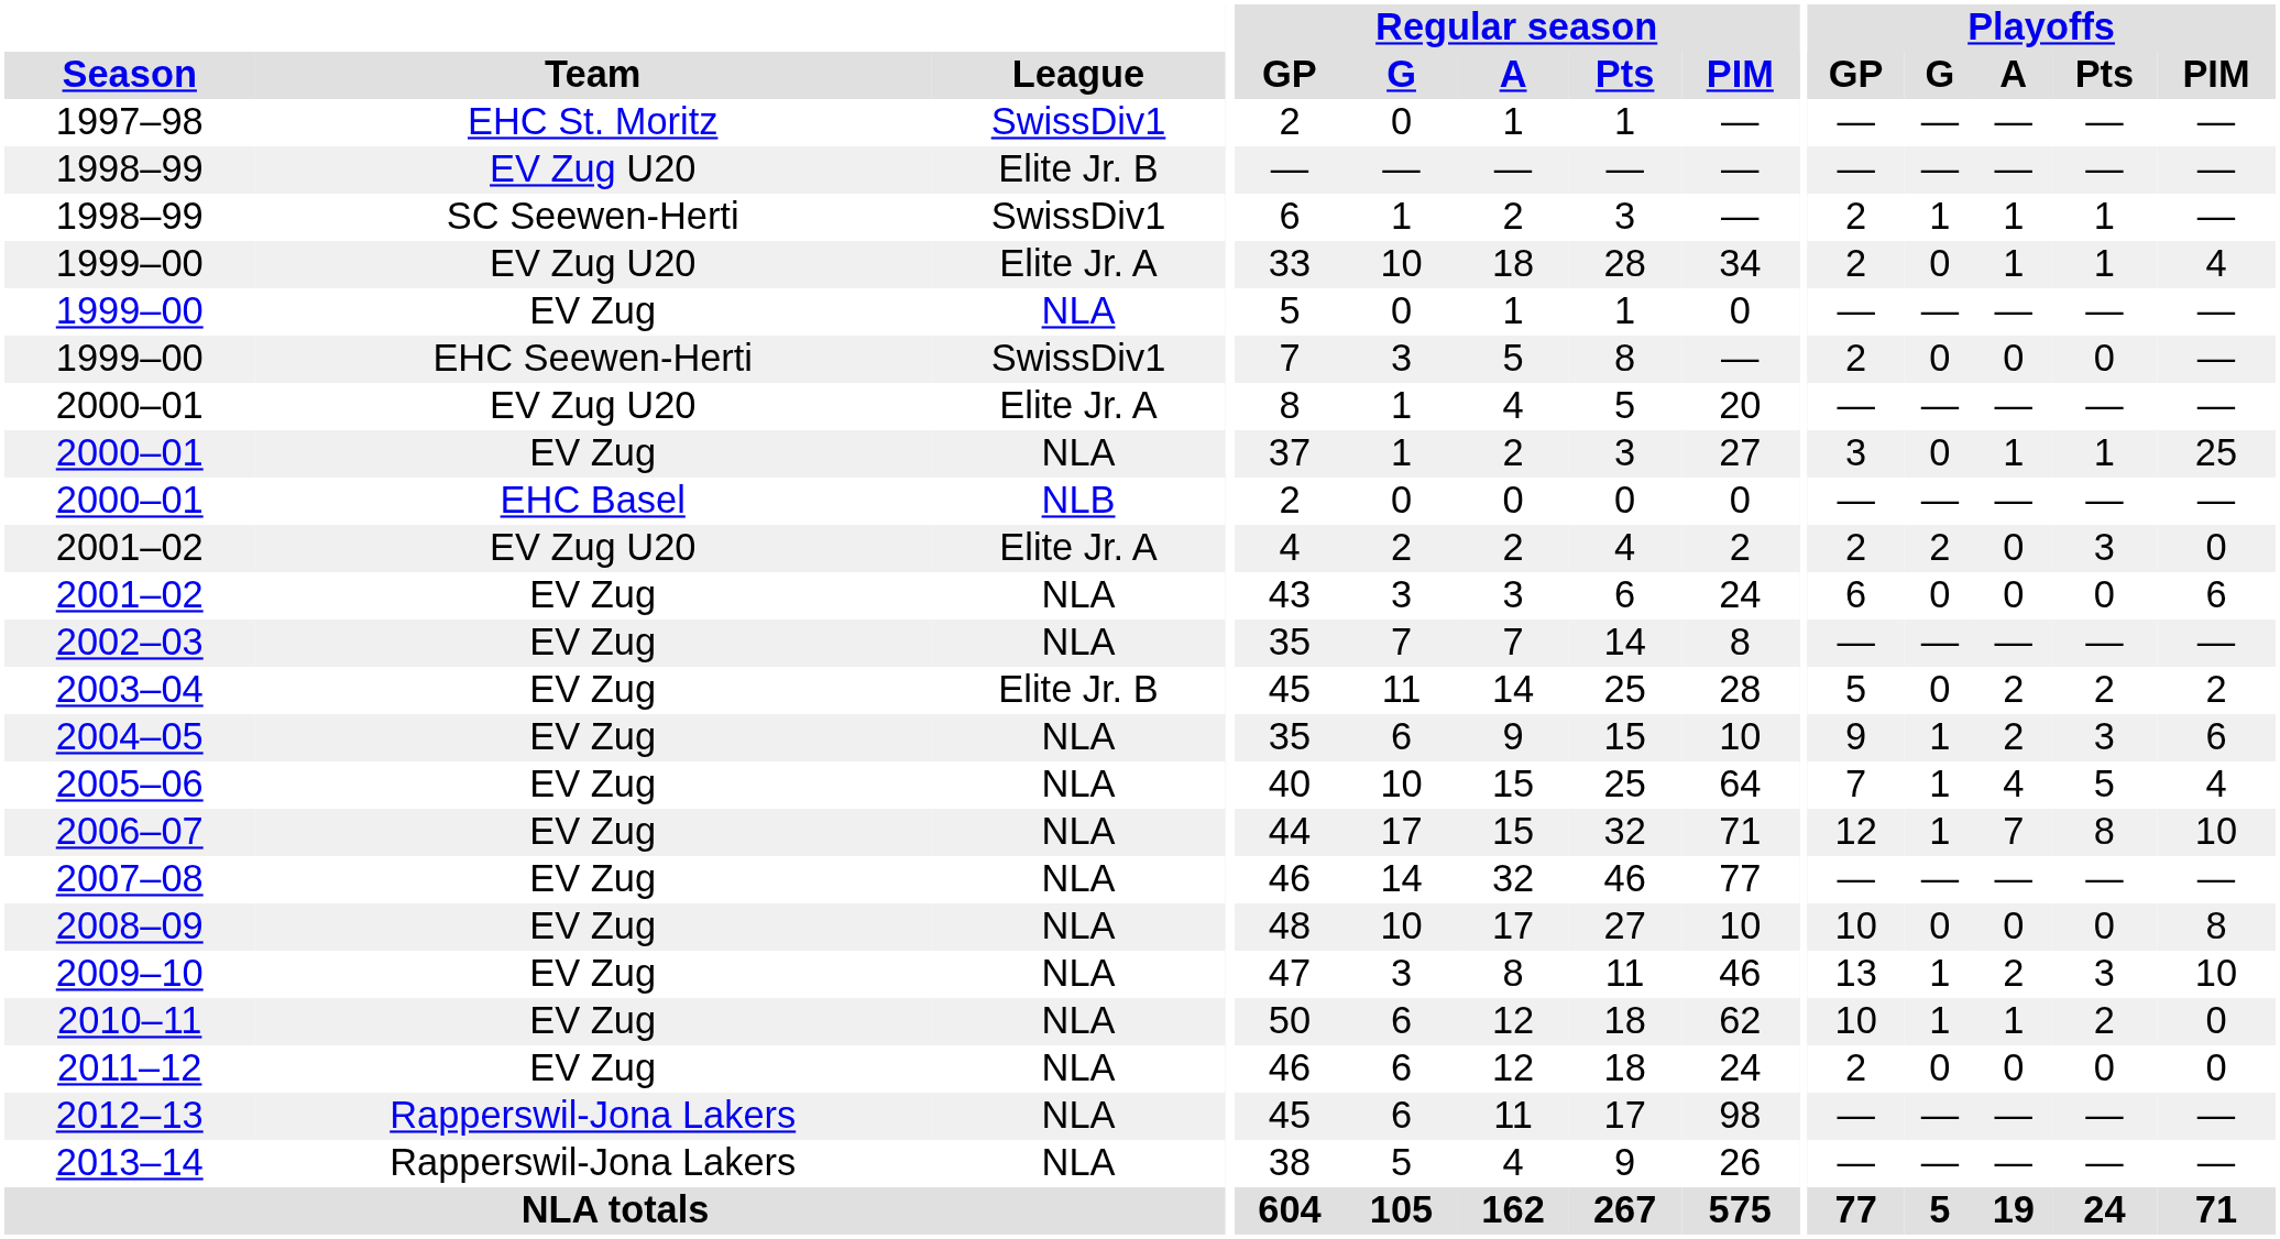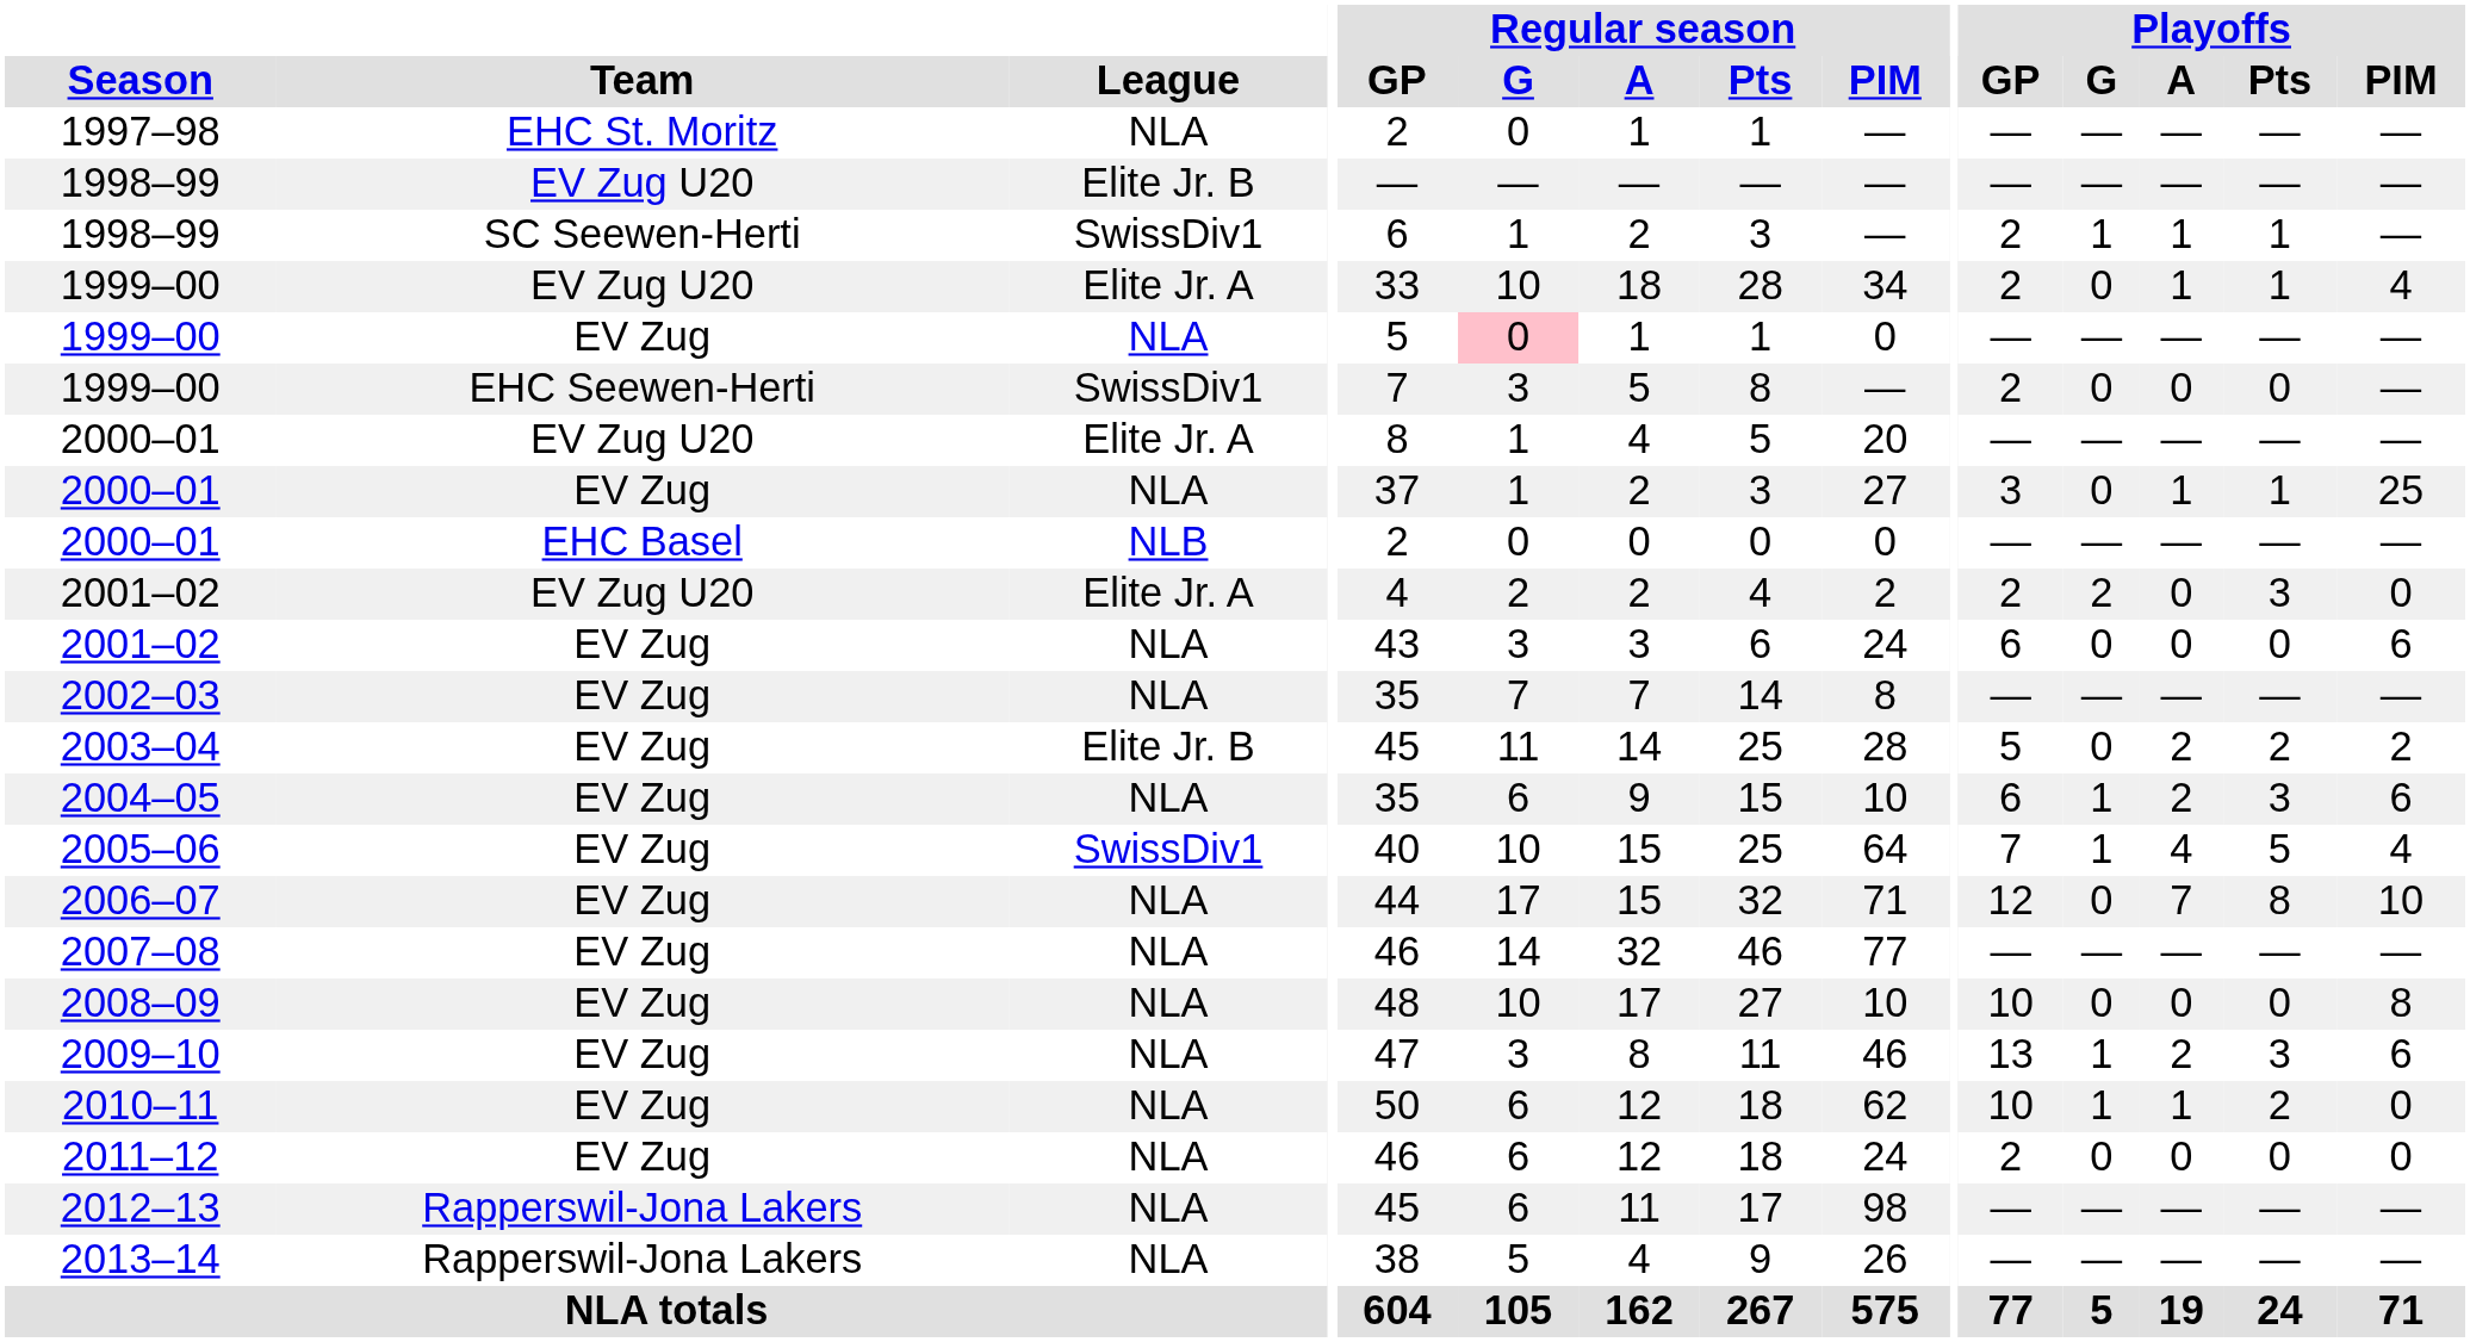1997–98 | League: SwissDiv1 -> NLA
1999–00 / EV Zug | Regular season / G: no background -> pink background
2004–05 | Playoffs / GP: 9 -> 6
2005–06 | League: NLA -> SwissDiv1
2006–07 | Playoffs / G: 1 -> 0
2009–10 | Playoffs / PIM: 10 -> 6
